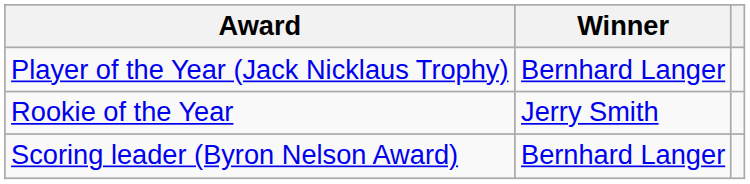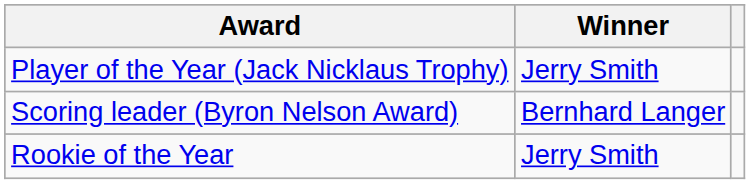Player of the Year (Jack Nicklaus Trophy) | Winner: Bernhard Langer -> Jerry Smith
rows swapped: Rookie of the Year <-> Scoring leader (Byron Nelson Award)
